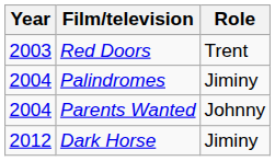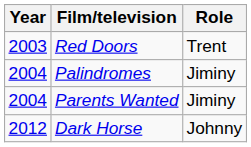Parents Wanted | Role: Johnny -> Jiminy
Dark Horse | Role: Jiminy -> Johnny
